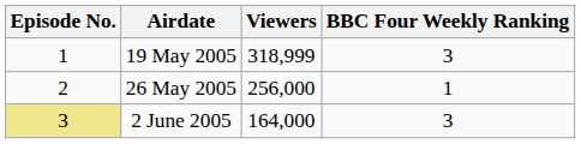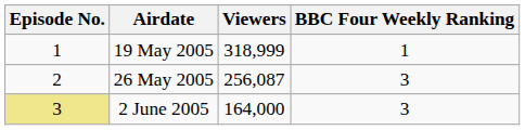19 May 2005 | BBC Four Weekly Ranking: 3 -> 1
26 May 2005 | Viewers: 256,000 -> 256,087
26 May 2005 | BBC Four Weekly Ranking: 1 -> 3
